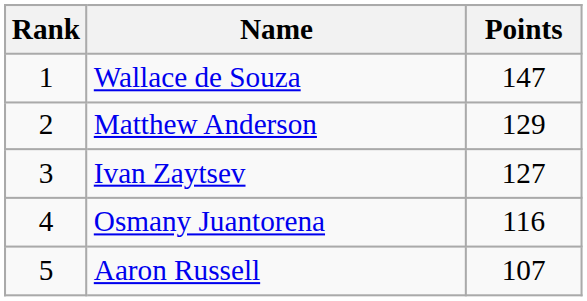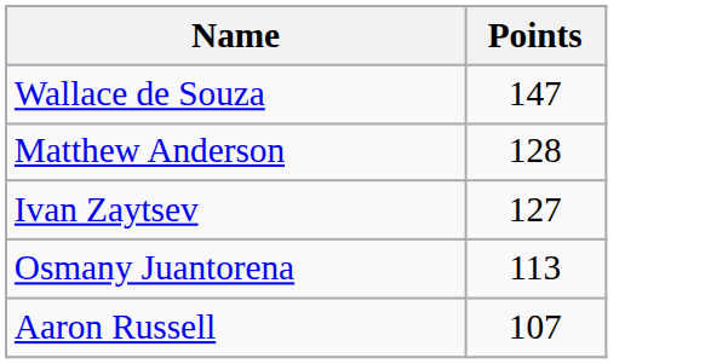- column: Rank | 1 | 2 | 3 | 4 | 5
Matthew Anderson | Points: 129 -> 128
Osmany Juantorena | Points: 116 -> 113
